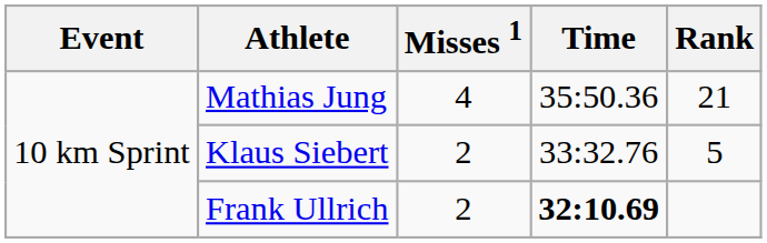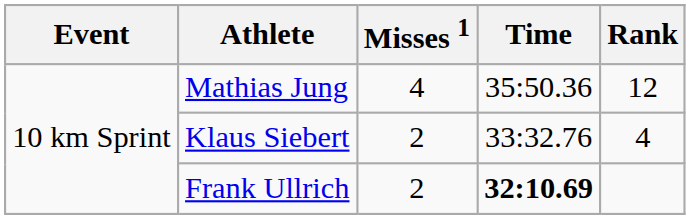Mathias Jung | Rank: 21 -> 12
Klaus Siebert | Rank: 5 -> 4
